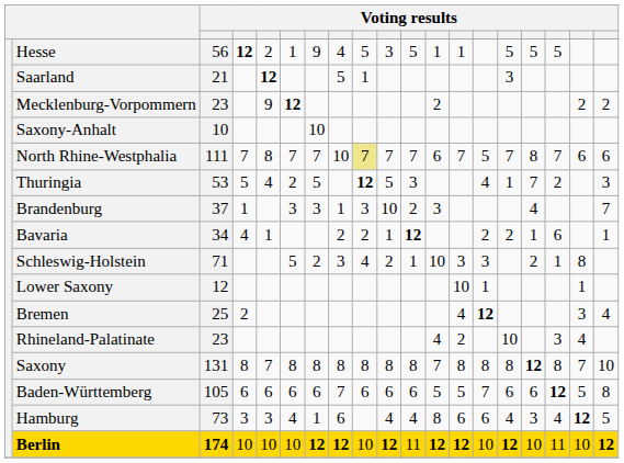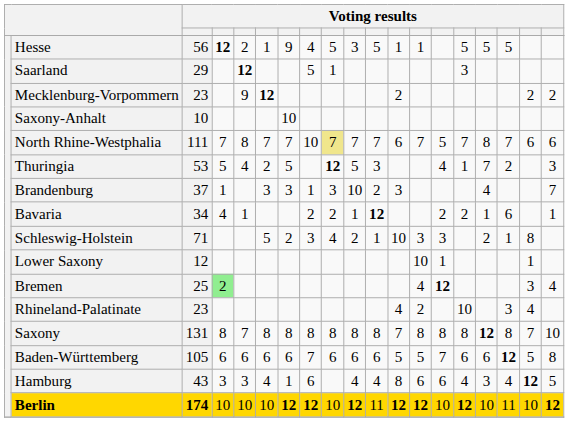Saarland | column 3: 21 -> 29
Bremen | column 4: no background -> lightgreen background
Hamburg | column 3: 73 -> 43
